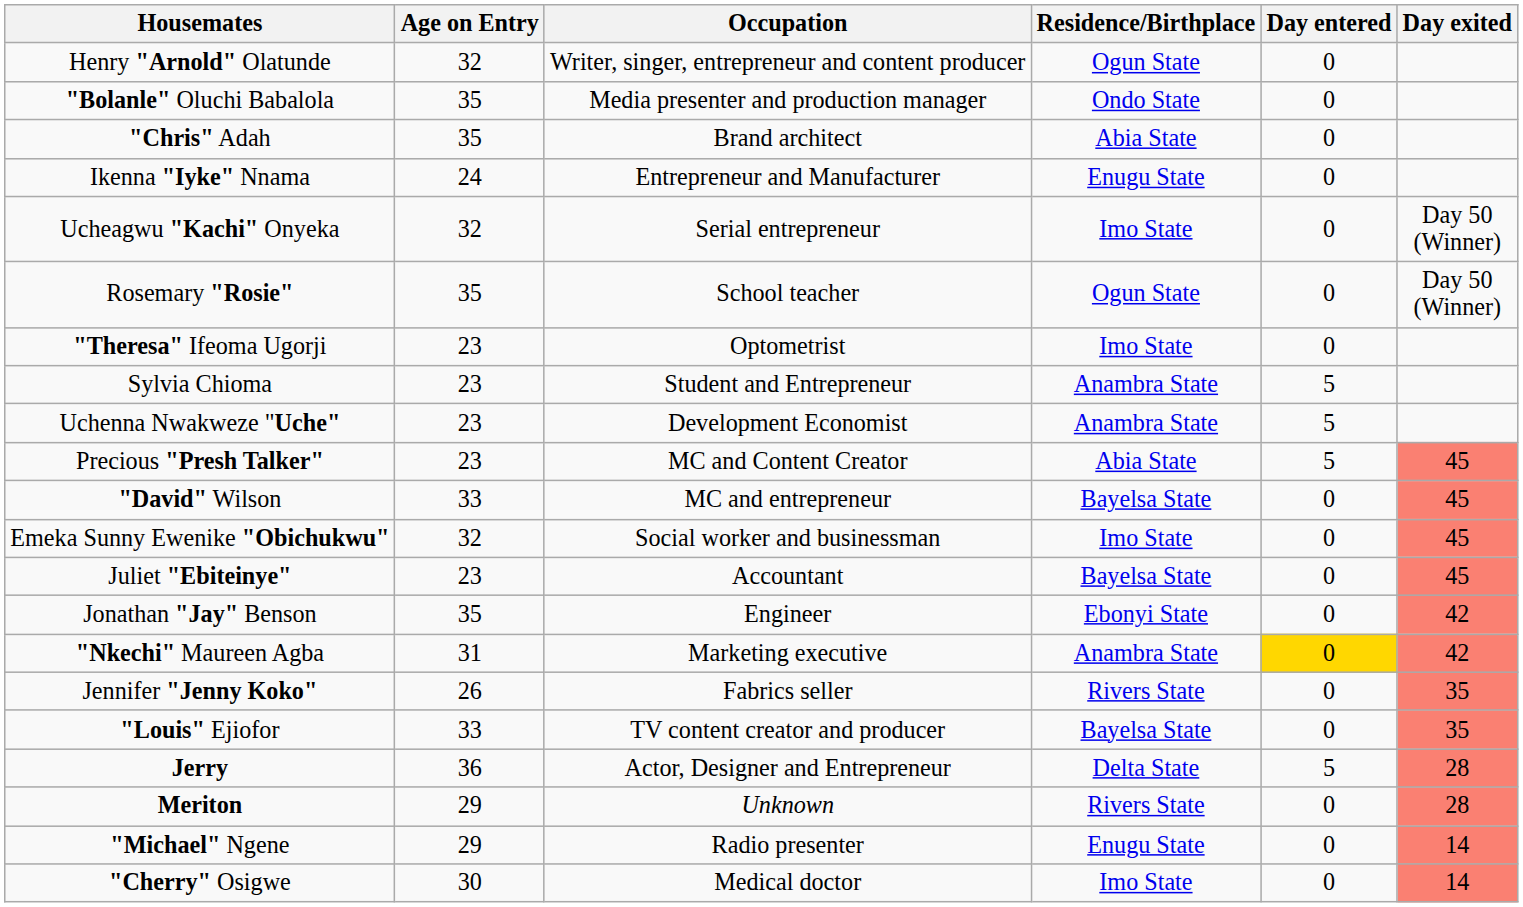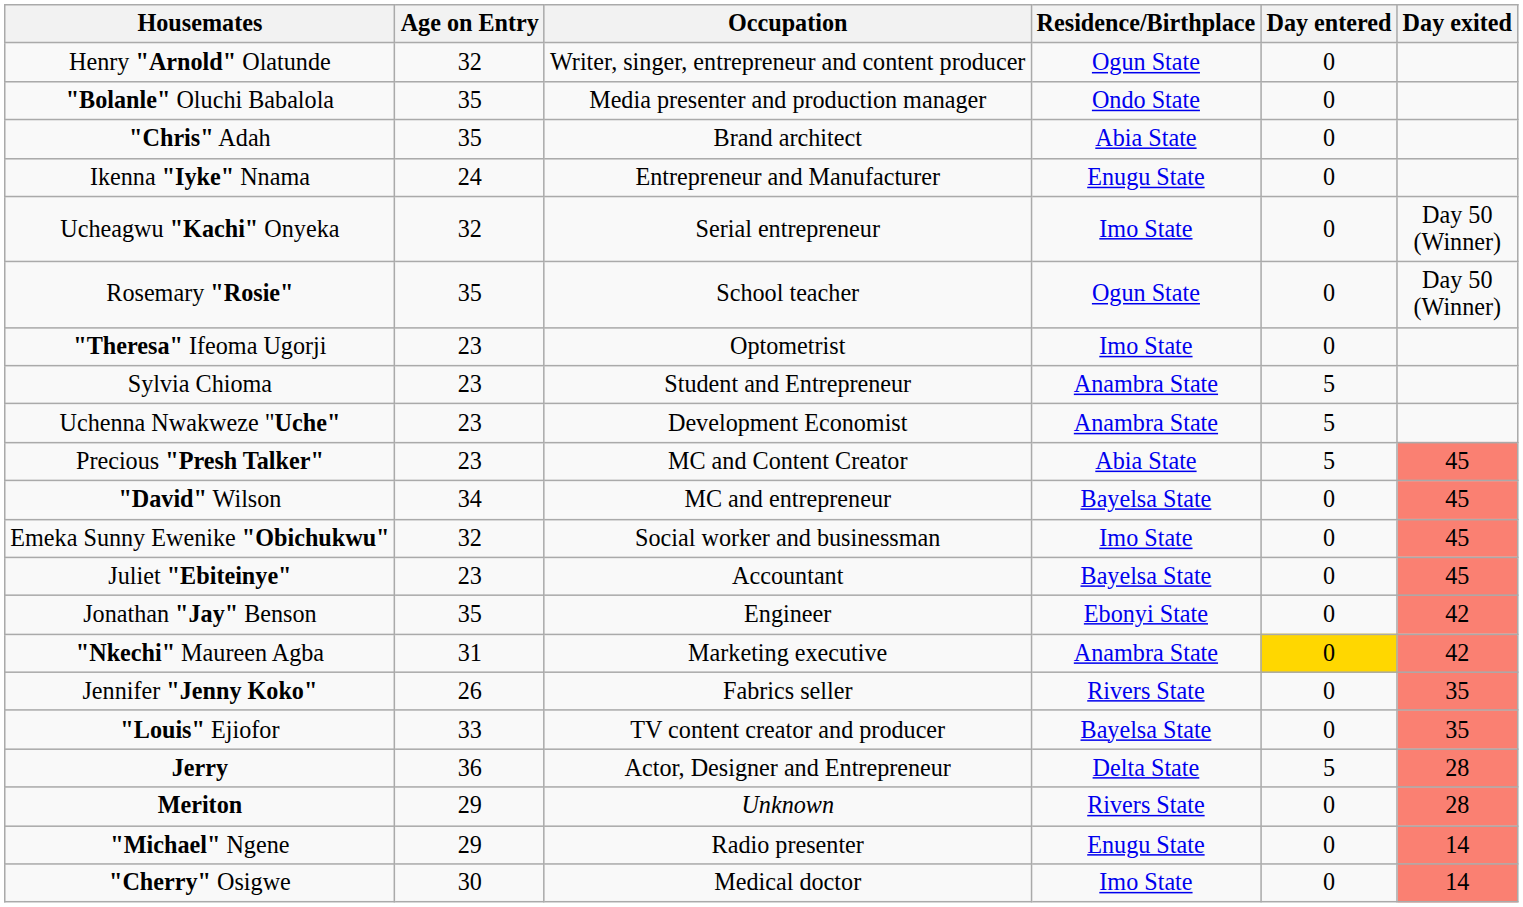"David" Wilson | Age on Entry: 33 -> 34
